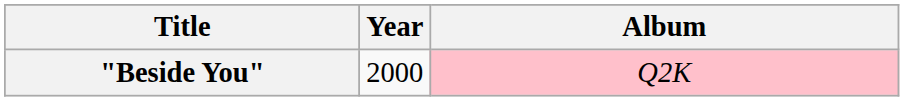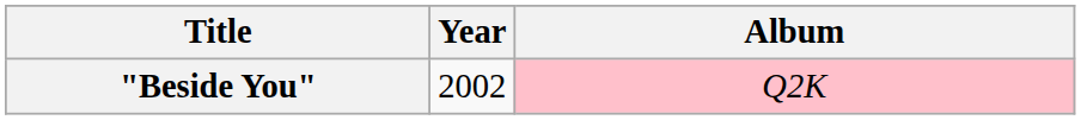"Beside You" | Year: 2000 -> 2002
